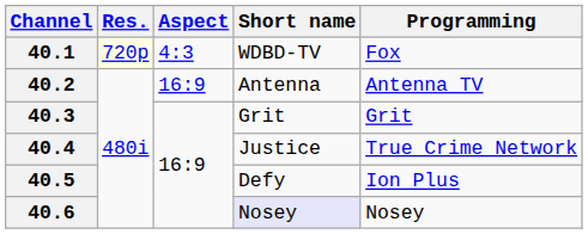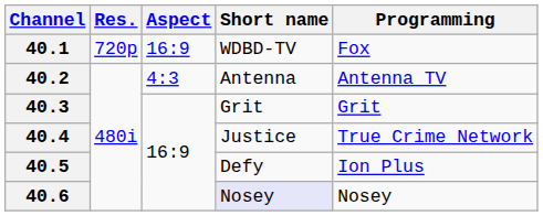40.1 | Res.: lightyellow background -> no background
40.1 | Aspect: 4:3 -> 16:9
40.2 | Aspect: 16:9 -> 4:3
